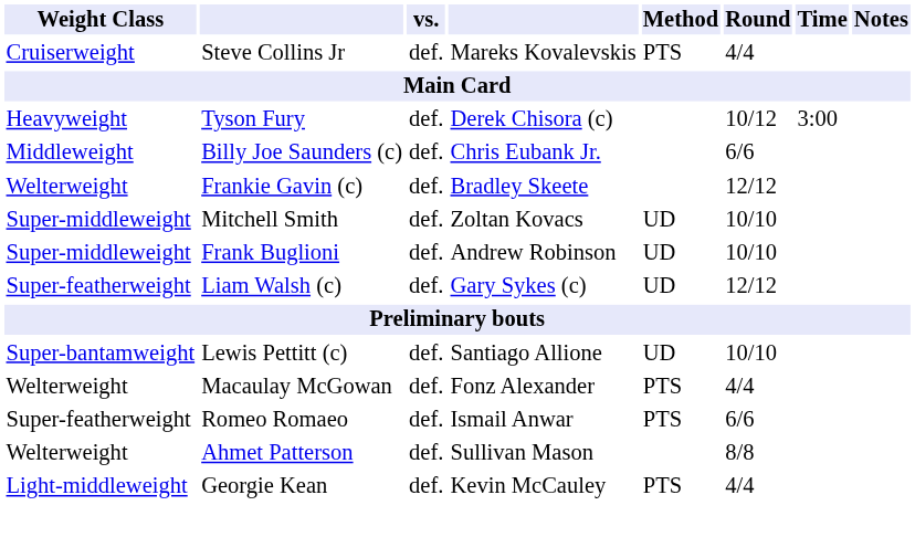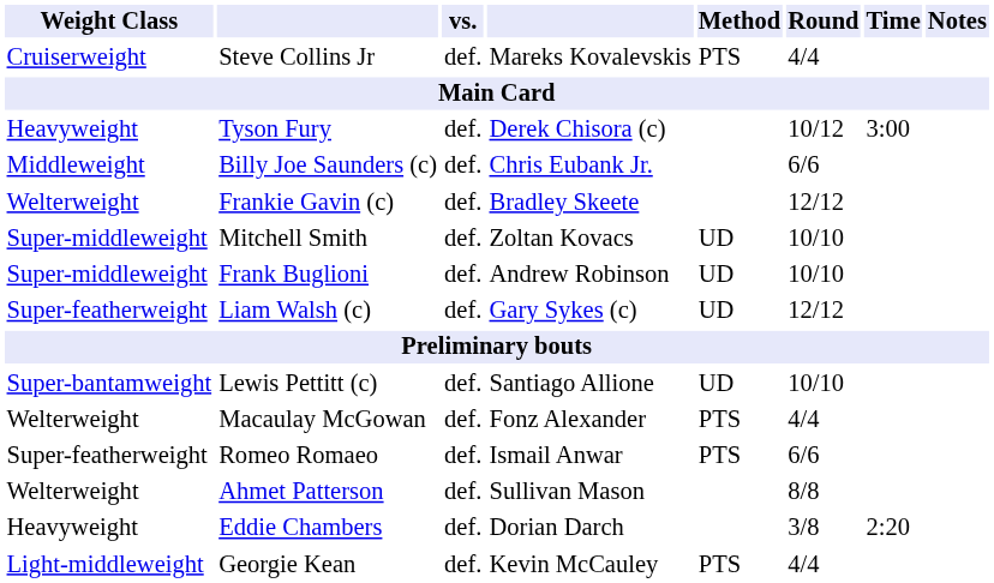+ row: Heavyweight | Eddie Chambers | def. | Dorian Darch | 3/8 | 2:20
